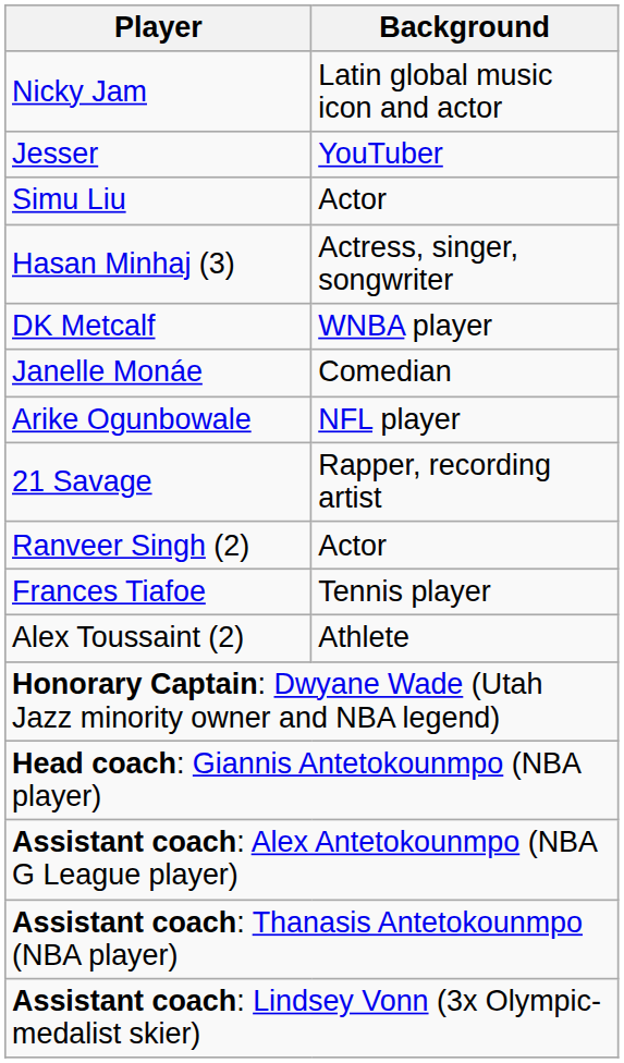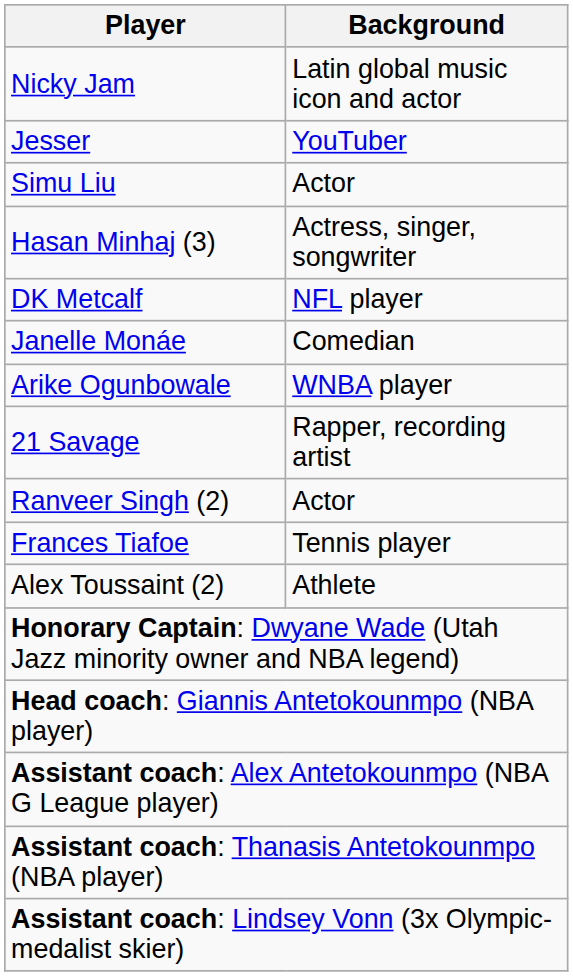DK Metcalf | Background: WNBA player -> NFL player
Arike Ogunbowale | Background: NFL player -> WNBA player
